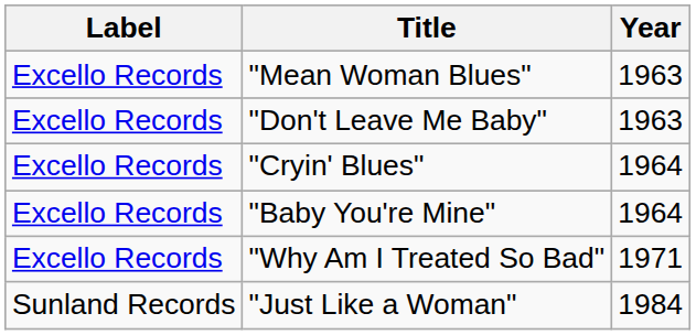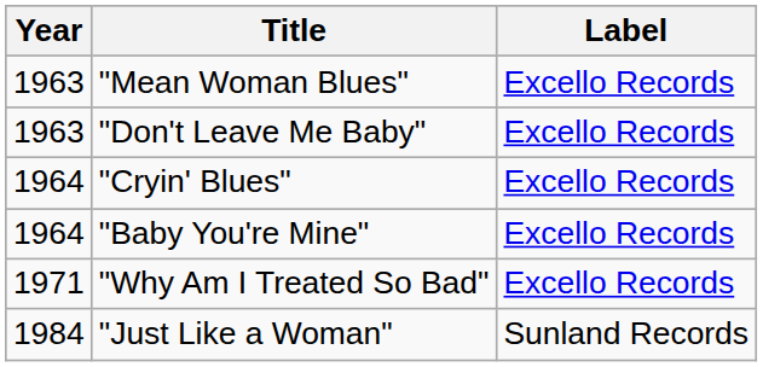columns swapped: Year <-> Label
